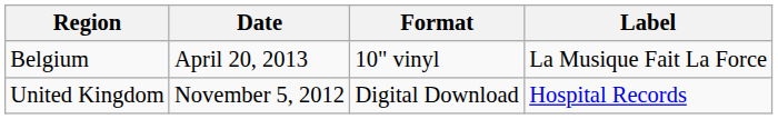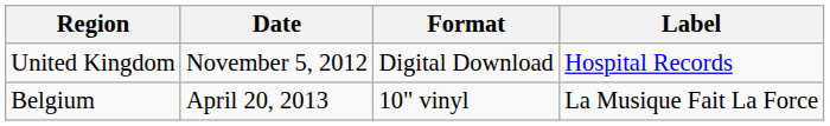rows swapped: United Kingdom <-> Belgium
